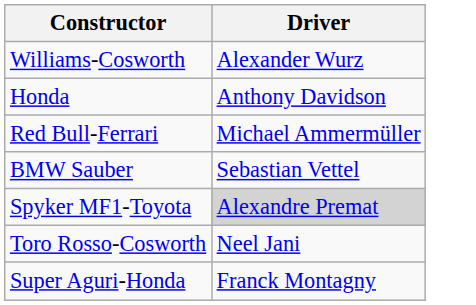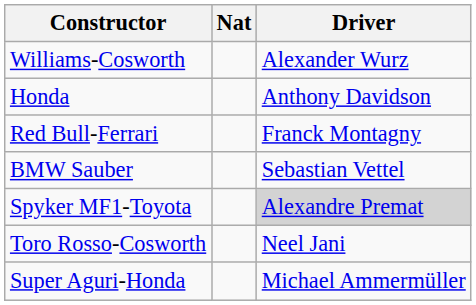+ column: Nat
Red Bull-Ferrari | Driver: Michael Ammermüller -> Franck Montagny
Super Aguri-Honda | Driver: Franck Montagny -> Michael Ammermüller
